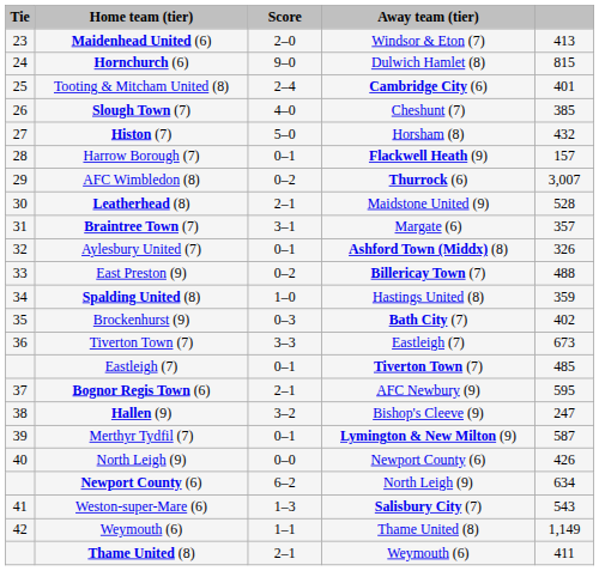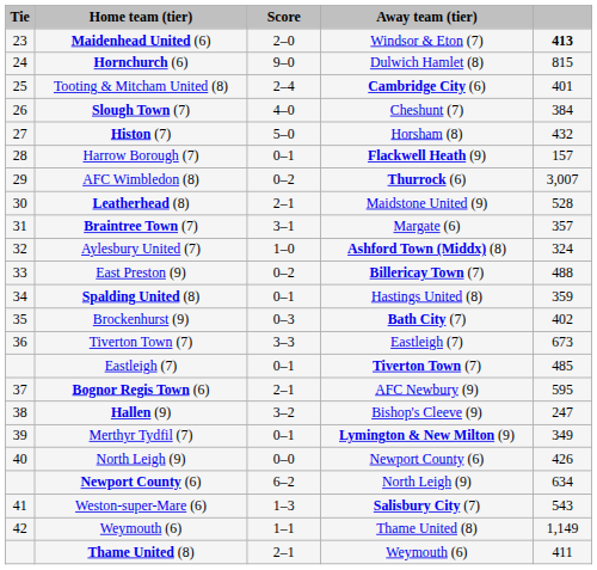Maidenhead United (6) | column 5: normal -> bold
Slough Town (7) | column 5: 385 -> 384
Aylesbury United (7) | Score: 0–1 -> 1–0
Aylesbury United (7) | column 5: 326 -> 324
Spalding United (8) | Score: 1–0 -> 0–1
Merthyr Tydfil (7) | column 5: 587 -> 349
